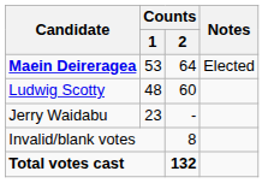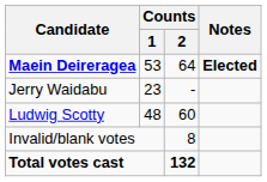Maein Deireragea | Notes: normal -> bold
rows swapped: Ludwig Scotty <-> Jerry Waidabu
